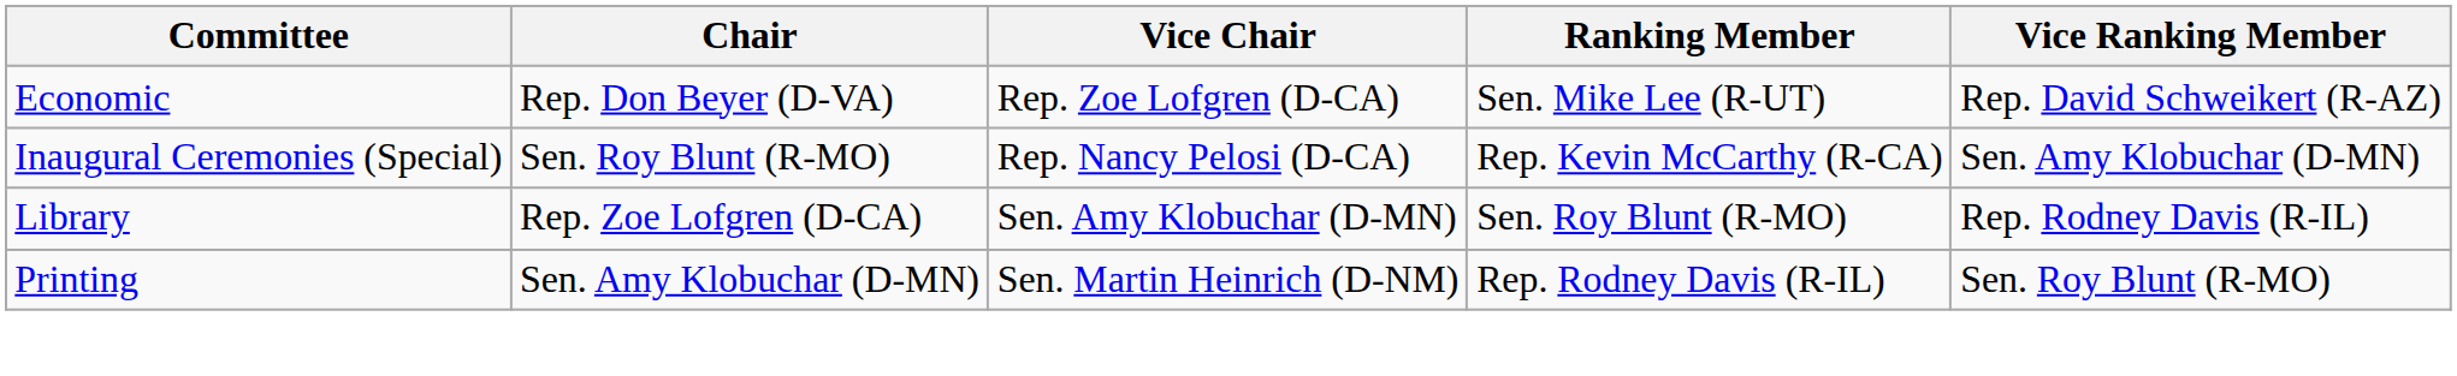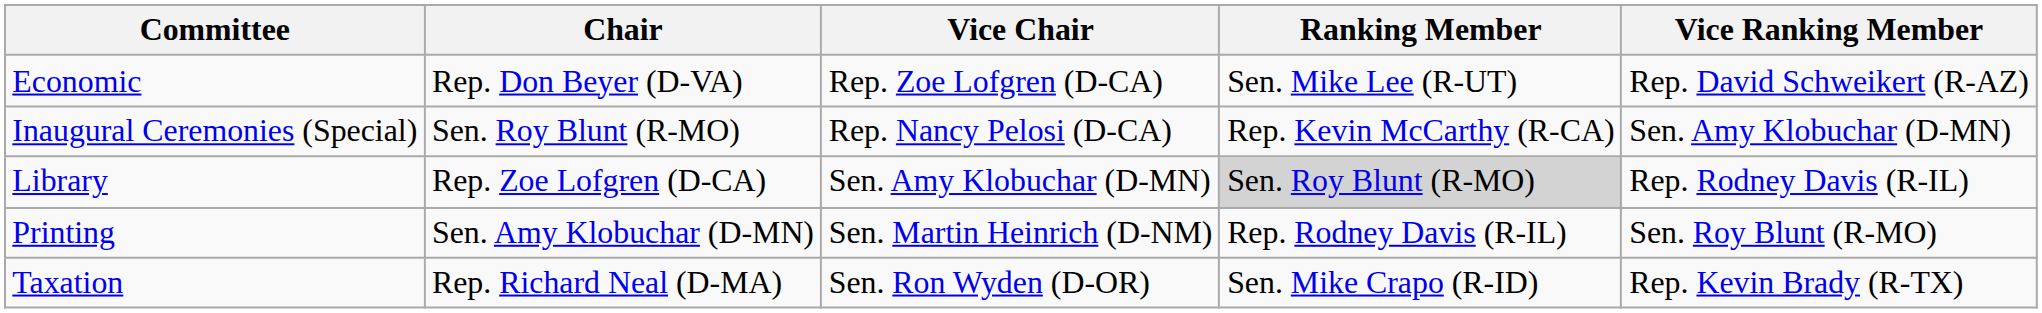Library | Ranking Member: no background -> lightgrey background
+ row: Taxation | Rep. Richard Neal (D-MA) | Sen. Ron Wyden (D-OR) | Sen. Mike Crapo (R-ID) | Rep. Kevin Brady (R-TX)
